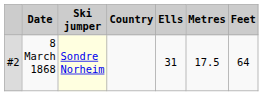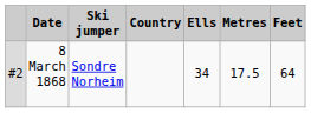8 March 1868 | Ski jumper: lightyellow background -> no background
8 March 1868 | Ells: 31 -> 34
